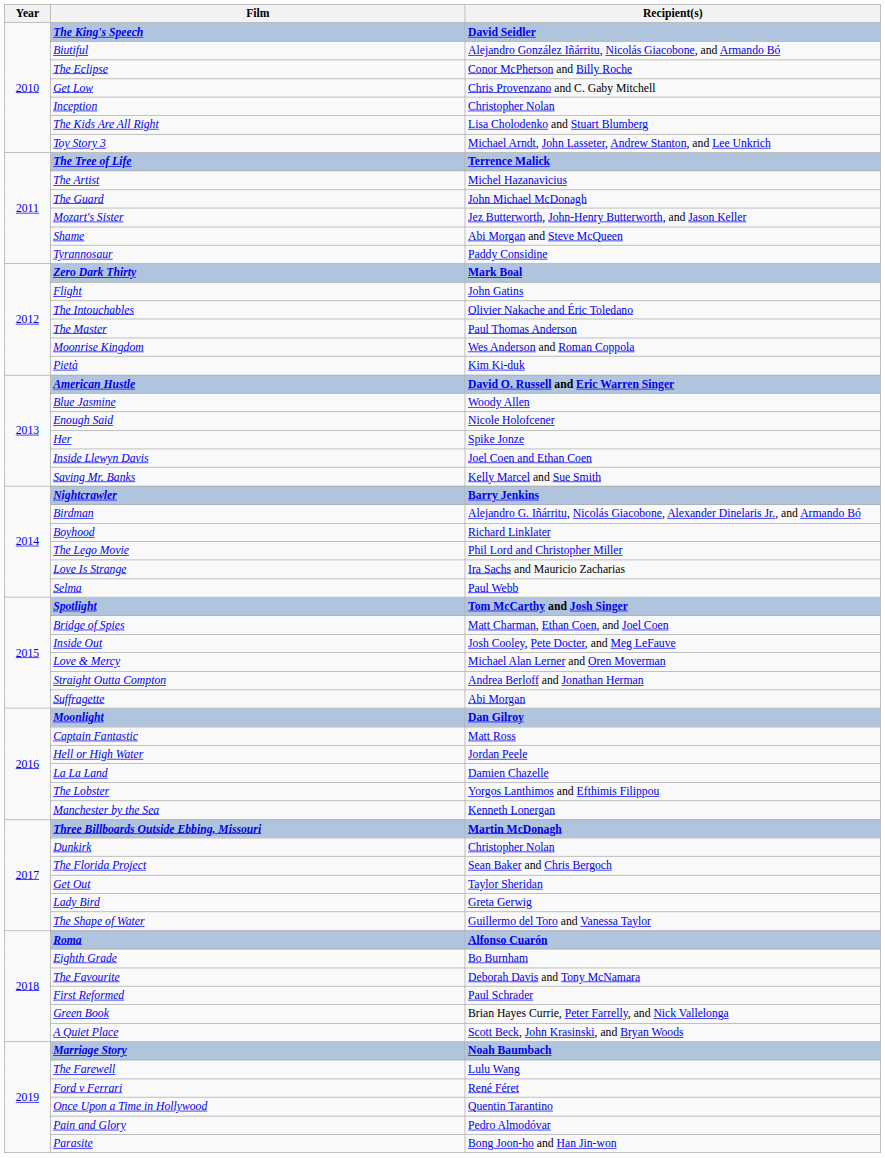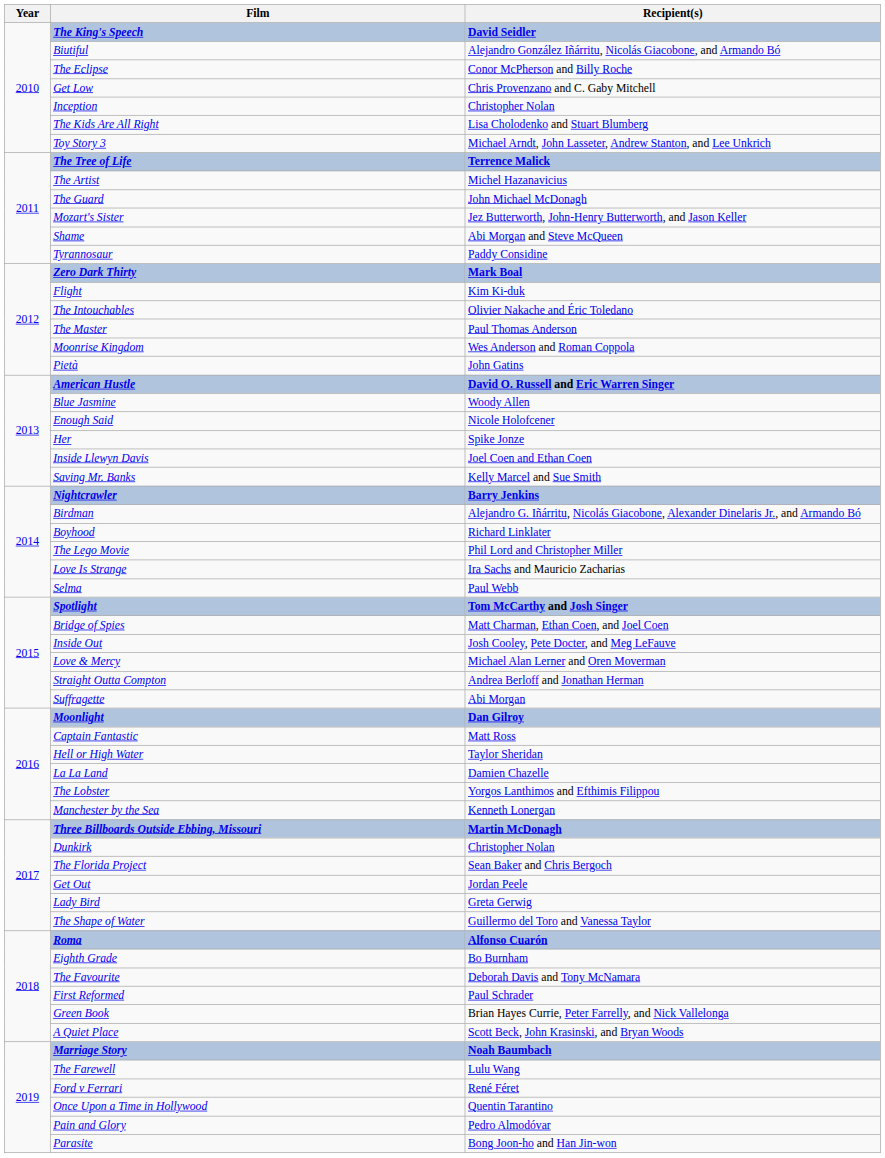Flight | Recipient(s): John Gatins -> Kim Ki-duk
Pietà | Recipient(s): Kim Ki-duk -> John Gatins
Hell or High Water | Recipient(s): Jordan Peele -> Taylor Sheridan
Get Out | Recipient(s): Taylor Sheridan -> Jordan Peele
